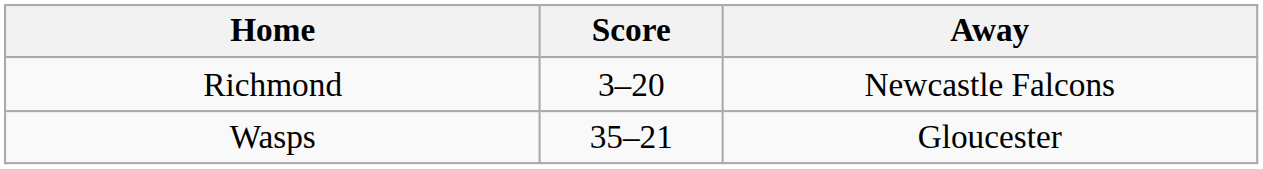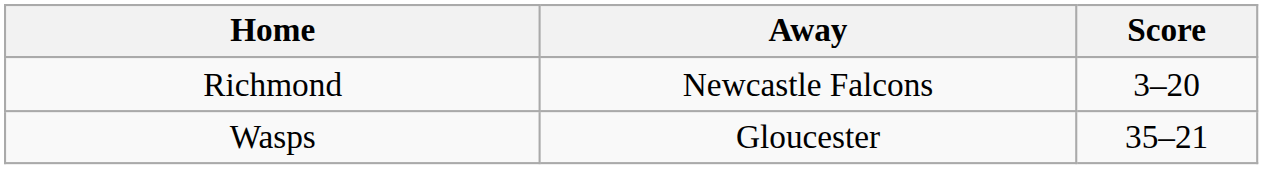columns swapped: Away <-> Score
